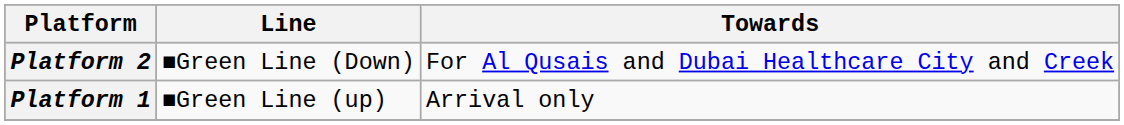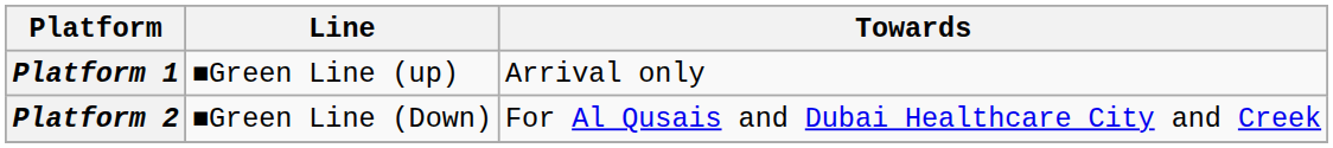rows swapped: Platform 1 <-> Platform 2
